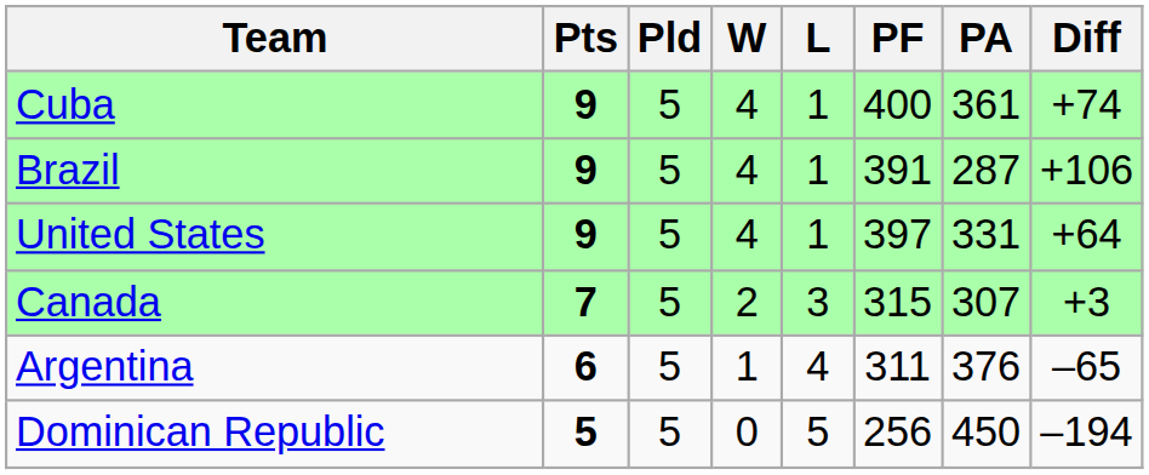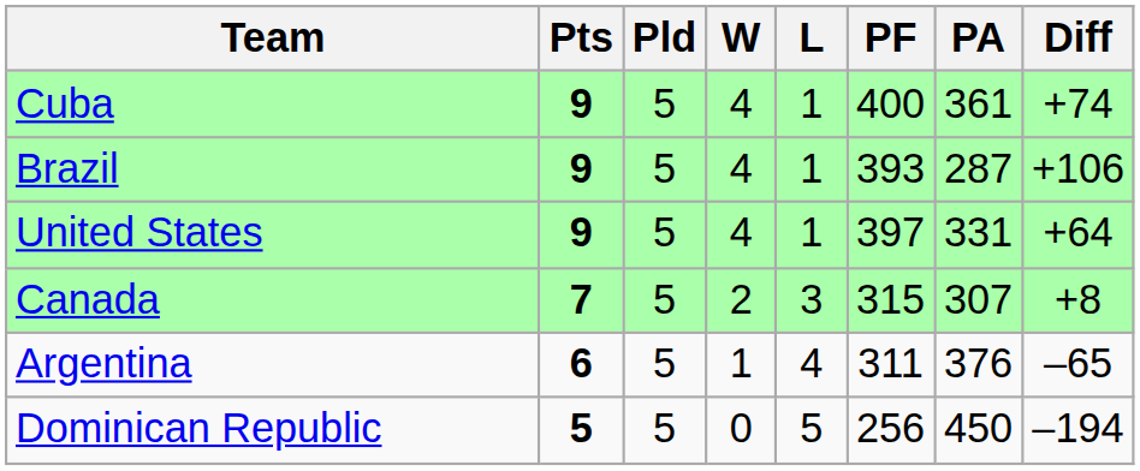Brazil | PF: 391 -> 393
Canada | Diff: +3 -> +8
